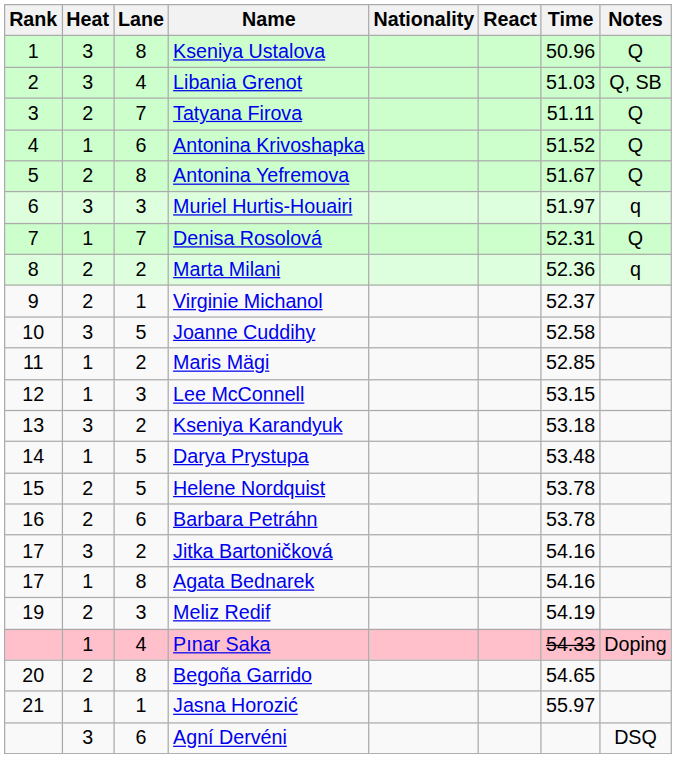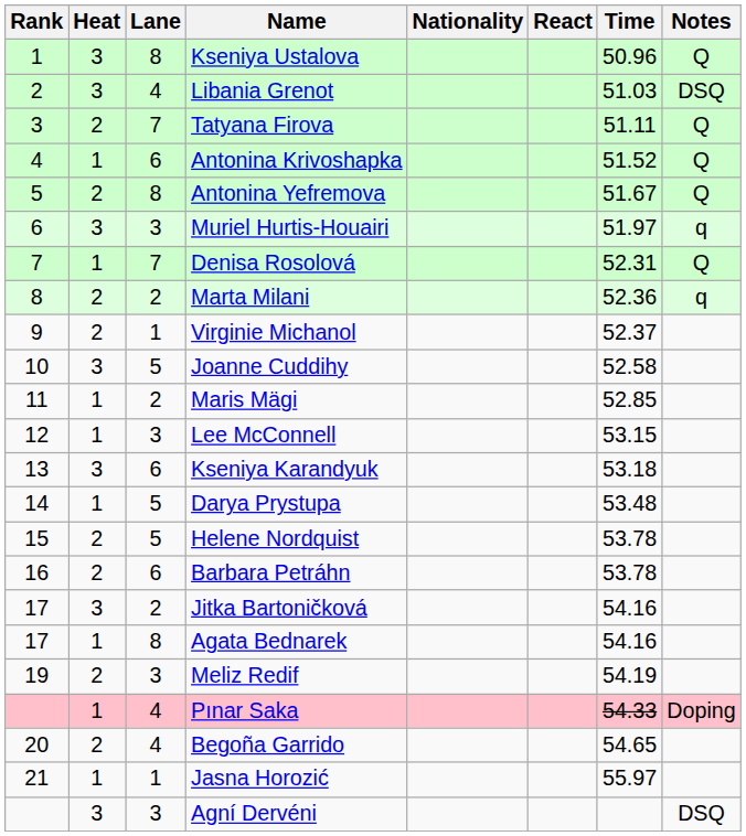Libania Grenot | Notes: Q, SB -> DSQ
Kseniya Karandyuk | Lane: 2 -> 6
Begoña Garrido | Lane: 8 -> 4
Agní Dervéni | Lane: 6 -> 3
